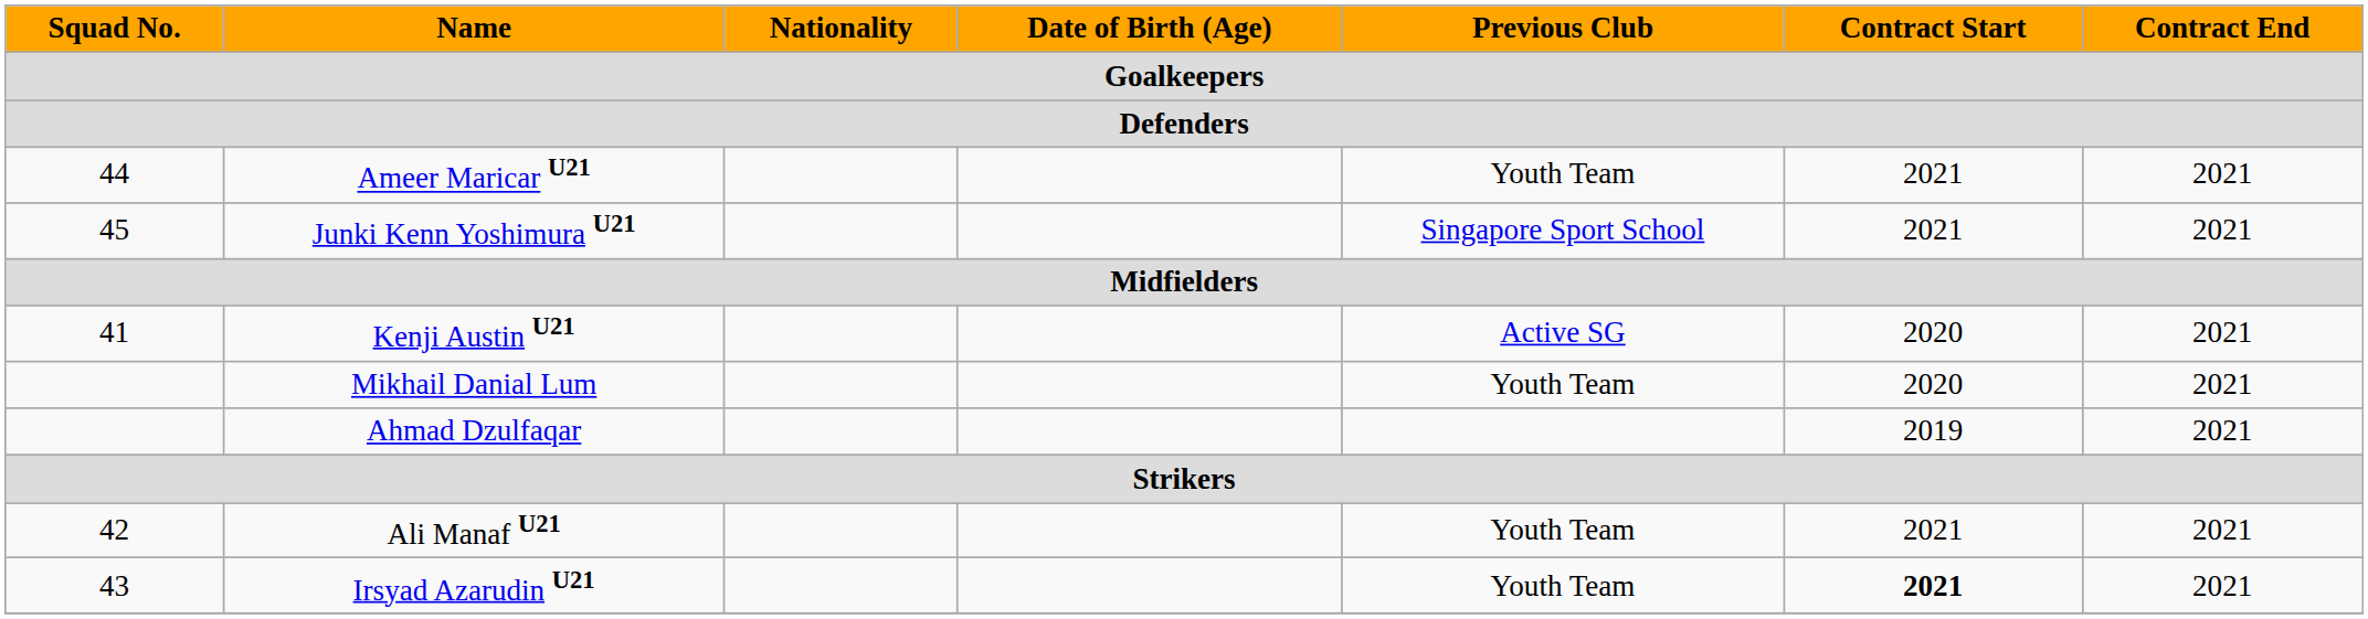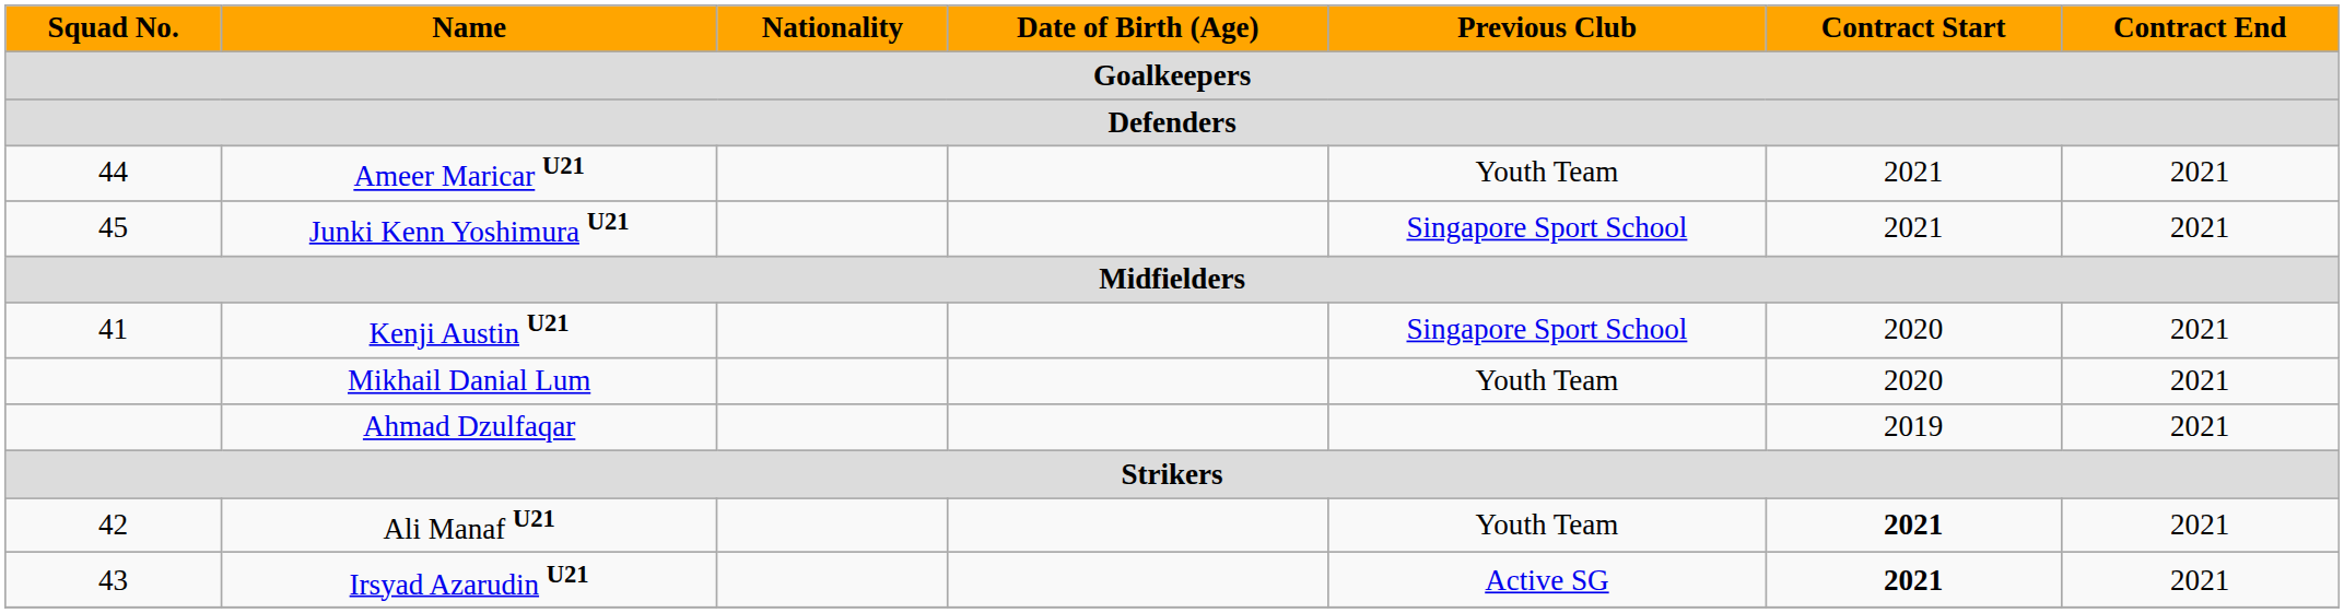Kenji Austin U21 | Previous Club: Active SG -> Singapore Sport School
Ali Manaf U21 | Contract Start: normal -> bold
Irsyad Azarudin U21 | Previous Club: Youth Team -> Active SG
